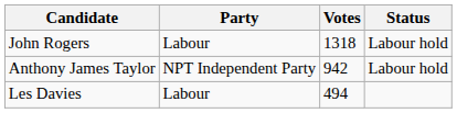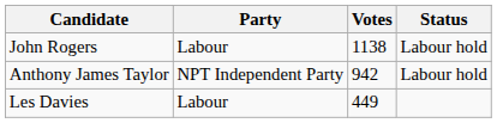John Rogers | Votes: 1318 -> 1138
Les Davies | Votes: 494 -> 449
